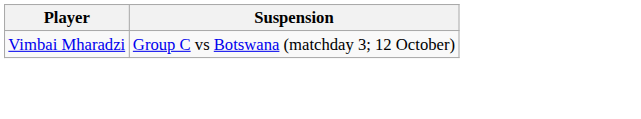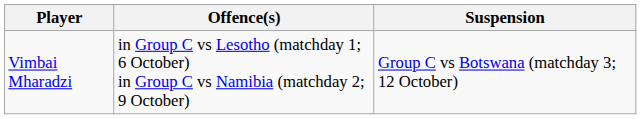+ column: Offence(s) | in Group C vs Lesotho (matchday 1; 6 October) in Group C vs Namibia (matchday 2; 9 October)
